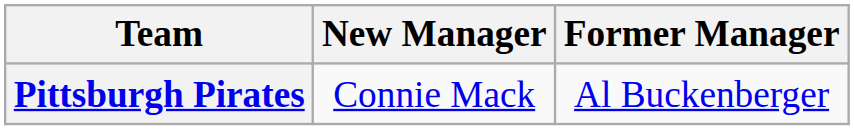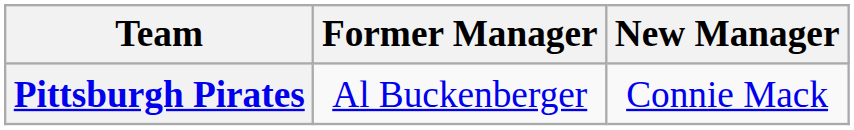columns swapped: Former Manager <-> New Manager
